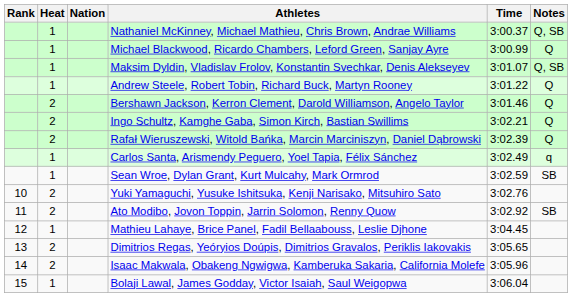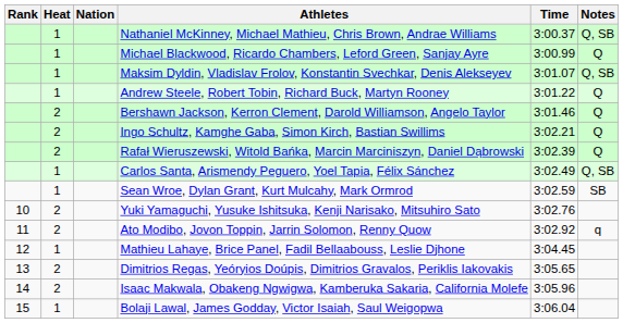Carlos Santa, Arismendy Peguero, Yoel Tapia, Félix Sánchez | Notes: q -> Q, SB
Ato Modibo, Jovon Toppin, Jarrin Solomon, Renny Quow | Notes: SB -> q
